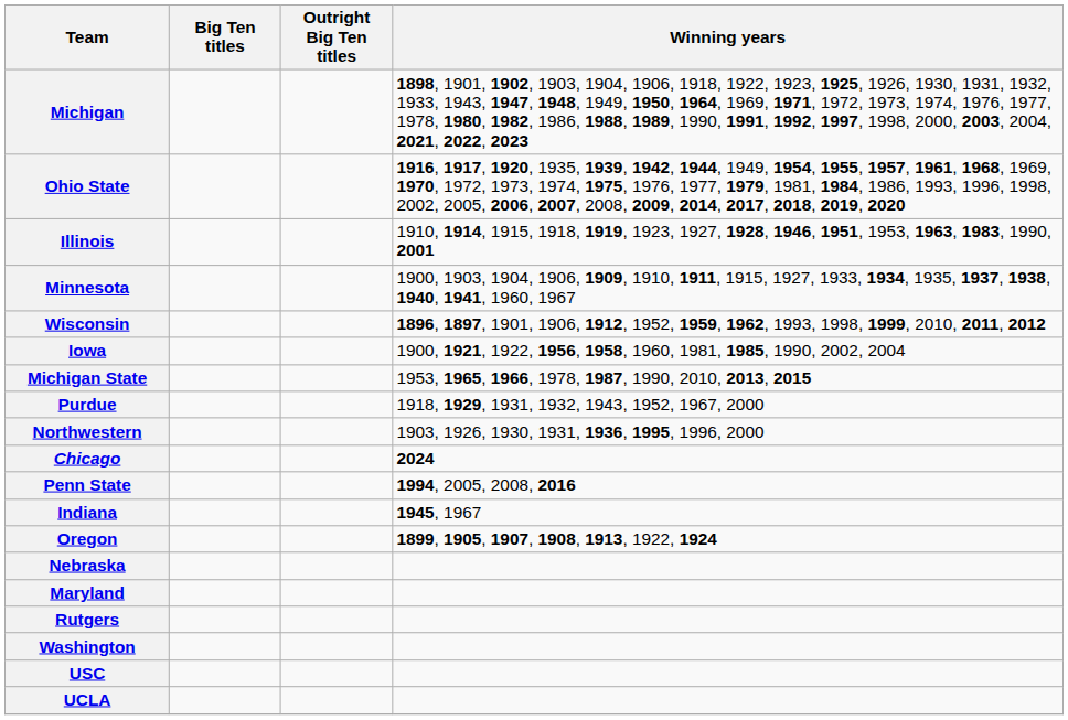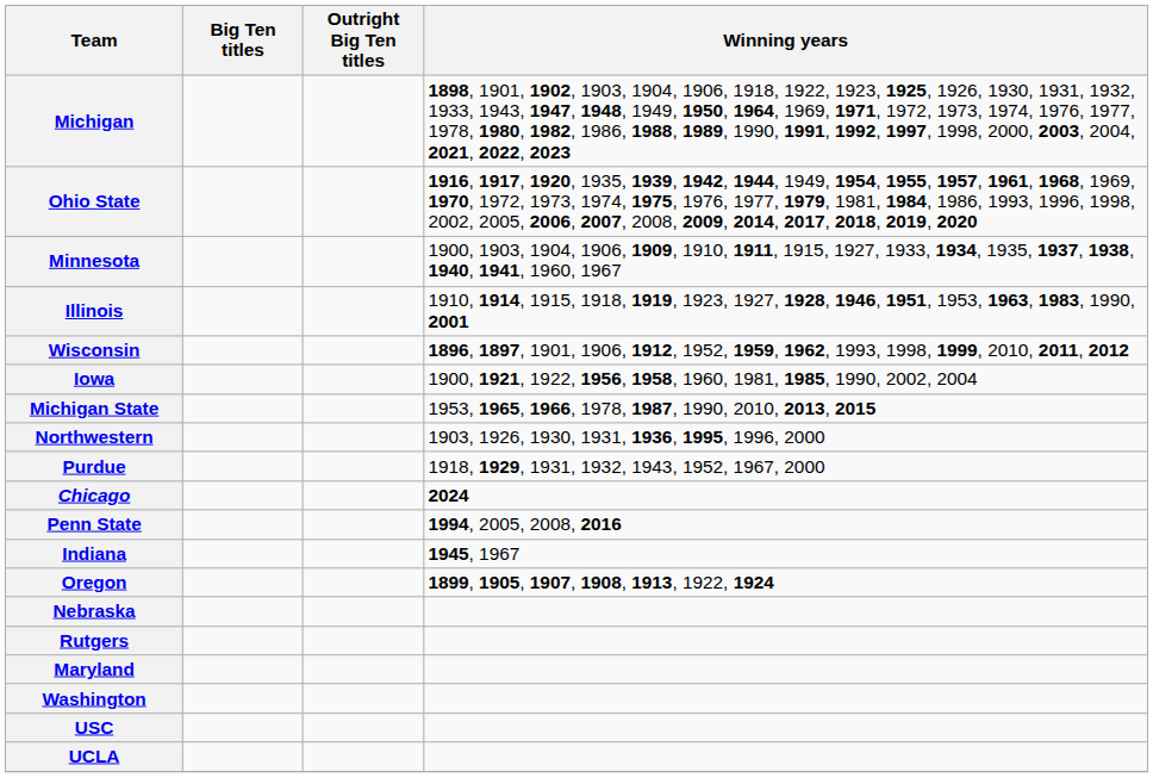rows swapped: Minnesota <-> Illinois
rows swapped: Northwestern <-> Purdue
rows swapped: Maryland <-> Rutgers
